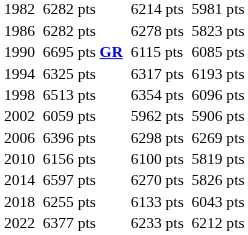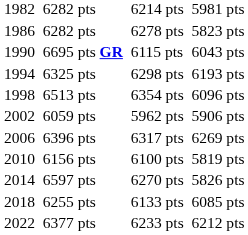6695 pts GR | column 7: 6085 pts -> 6043 pts
6325 pts | column 5: 6317 pts -> 6298 pts
6396 pts | column 5: 6298 pts -> 6317 pts
6255 pts | column 7: 6043 pts -> 6085 pts
